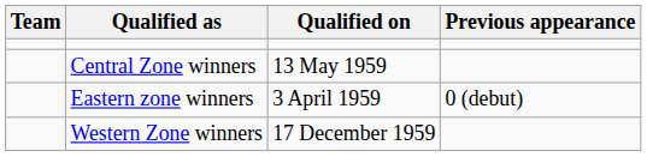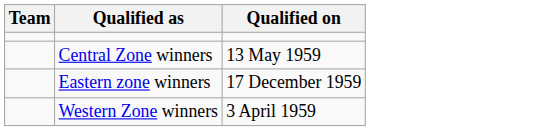- column: Previous appearance | 0 (debut)
Eastern zone winners | Qualified on: 3 April 1959 -> 17 December 1959
Western Zone winners | Qualified on: 17 December 1959 -> 3 April 1959
